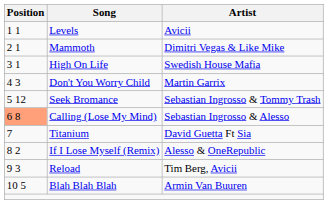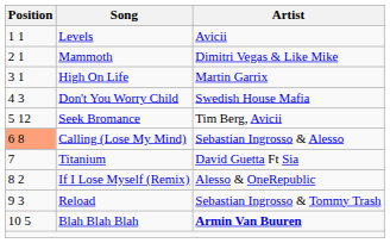High On Life | Artist: Swedish House Mafia -> Martin Garrix
Don't You Worry Child | Artist: Martin Garrix -> Swedish House Mafia
Seek Bromance | Artist: Sebastian Ingrosso & Tommy Trash -> Tim Berg, Avicii
Reload | Artist: Tim Berg, Avicii -> Sebastian Ingrosso & Tommy Trash
Blah Blah Blah | Artist: normal -> bold
